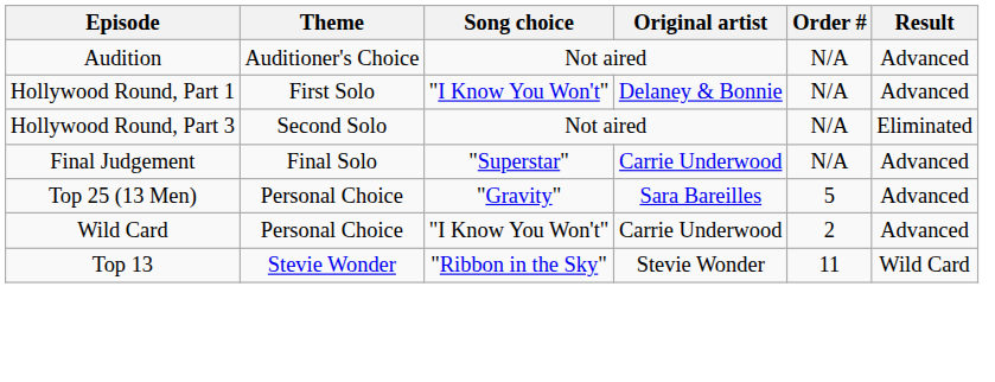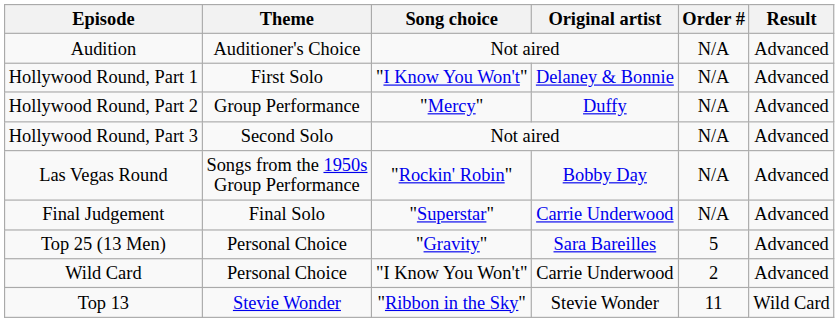+ row: Hollywood Round, Part 2 | Group Performance | "Mercy" | Duffy | N/A | Advanced
Hollywood Round, Part 3 | Result: Eliminated -> Advanced
+ row: Las Vegas Round | Songs from the 1950s Group Performance | "Rockin' Robin" | Bobby Day | N/A | Advanced
